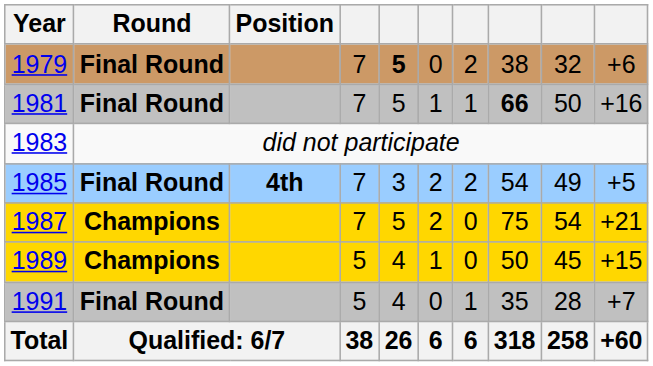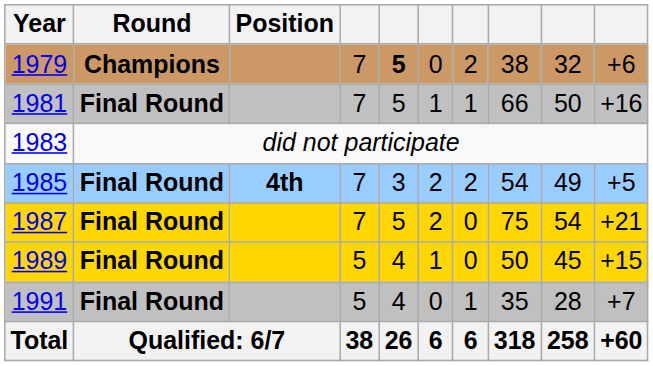1979 | Round: Final Round -> Champions
1981 | column 8: bold -> normal
1987 | Round: Champions -> Final Round
1989 | Round: Champions -> Final Round
